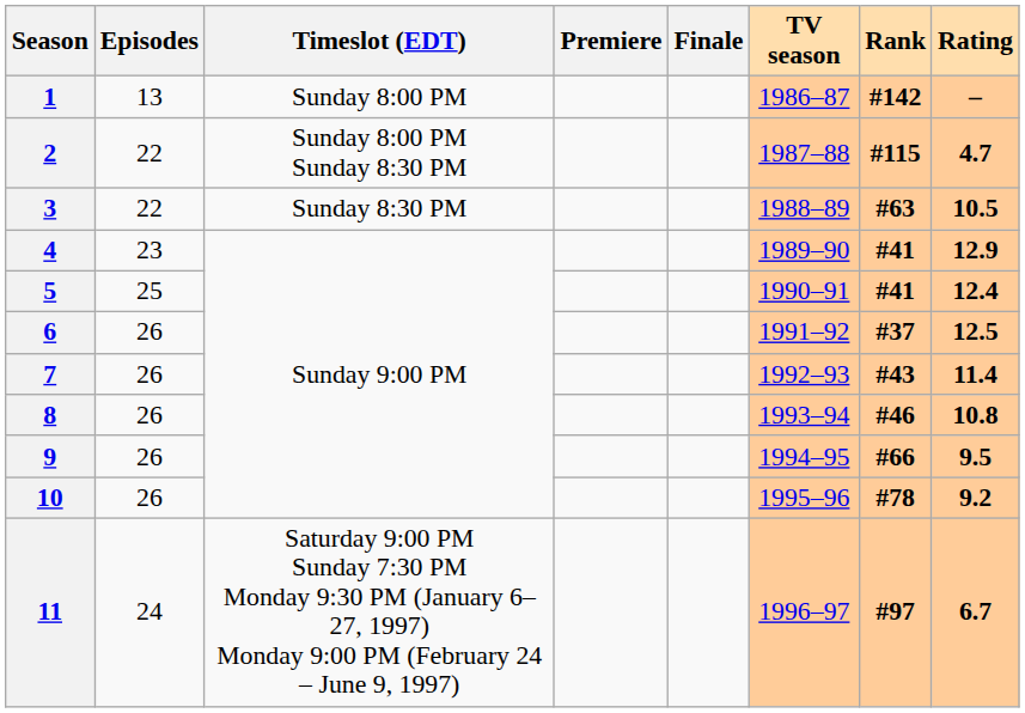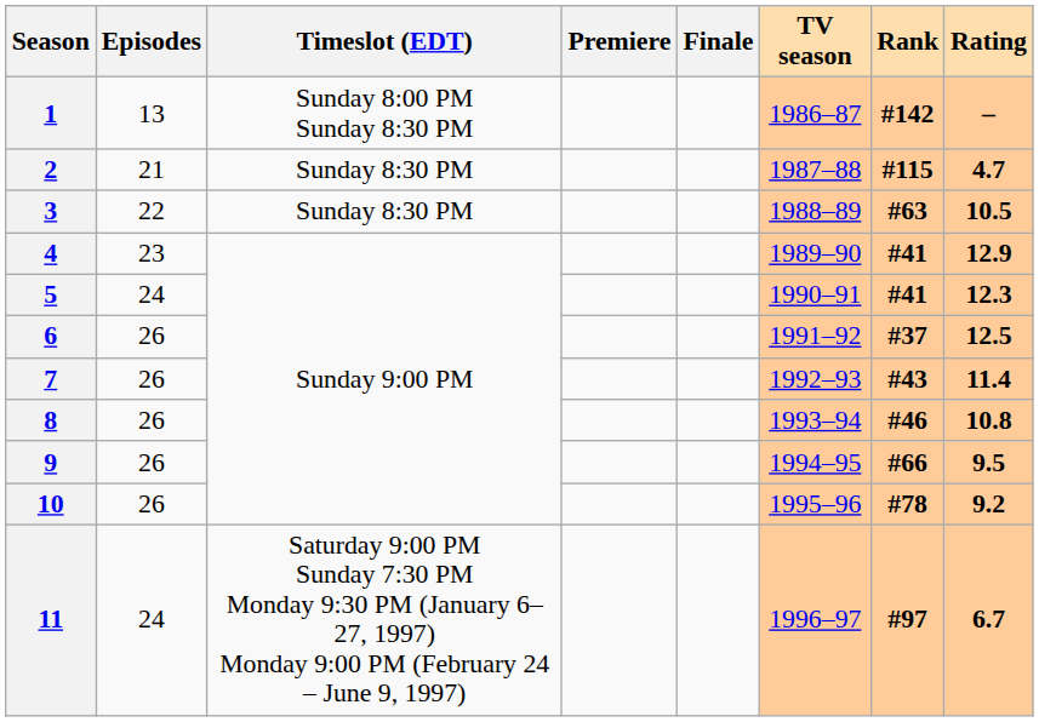1 | Timeslot (EDT): Sunday 8:00 PM -> Sunday 8:00 PM Sunday 8:30 PM
2 | Episodes: 22 -> 21
2 | Timeslot (EDT): Sunday 8:00 PM Sunday 8:30 PM -> Sunday 8:30 PM
5 | Episodes: 25 -> 24
5 | Rating: 12.4 -> 12.3
